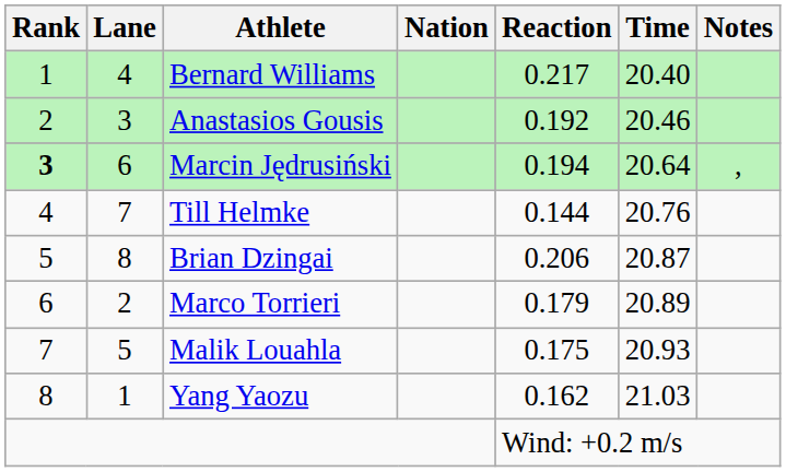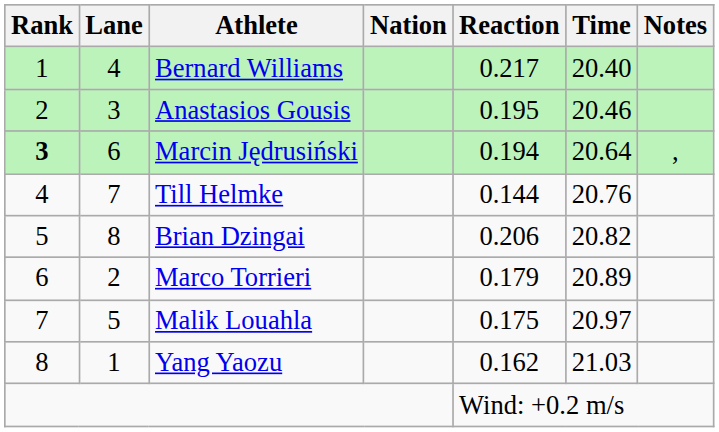Anastasios Gousis | Reaction: 0.192 -> 0.195
Brian Dzingai | Time: 20.87 -> 20.82
Malik Louahla | Time: 20.93 -> 20.97
